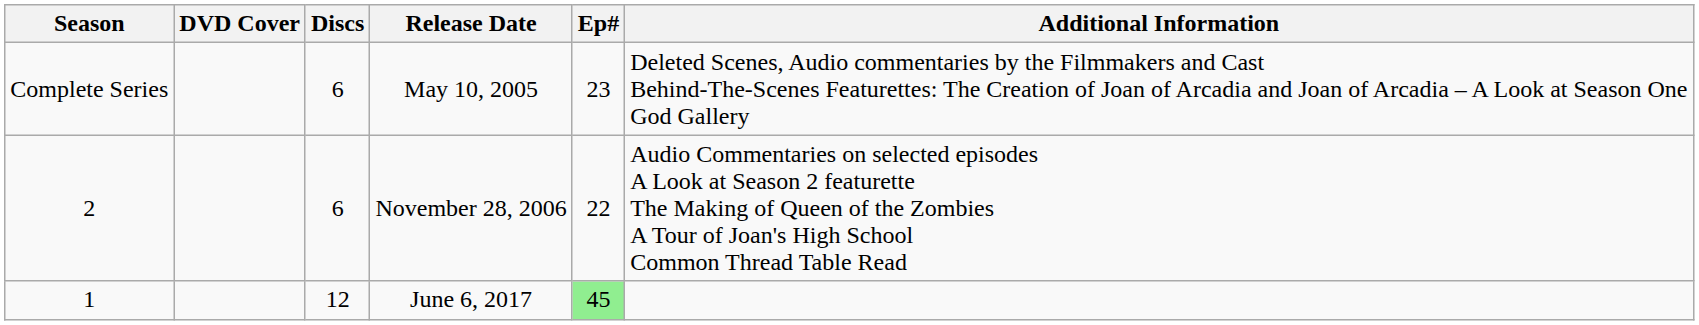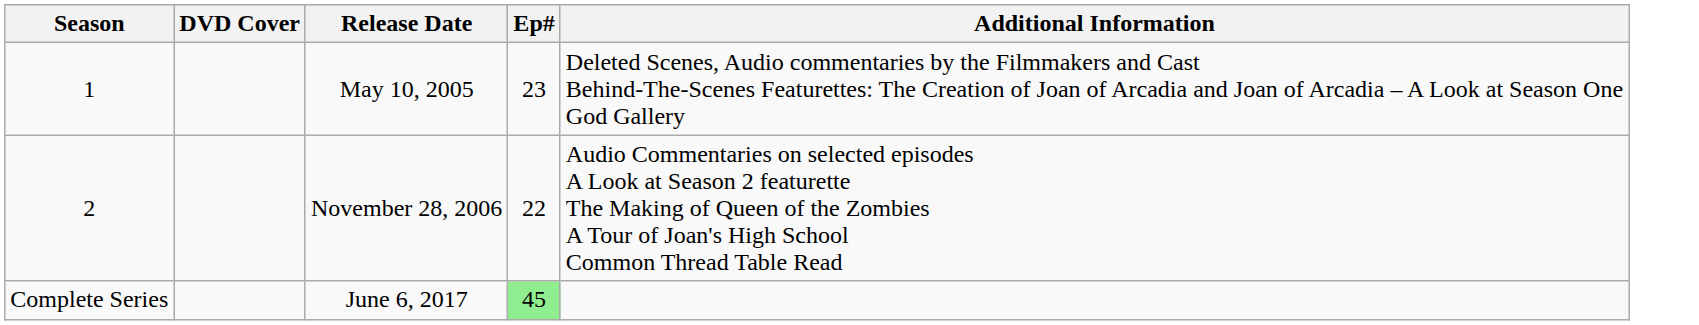- column: Discs | 6 | 6 | 12
May 10, 2005 | Season: Complete Series -> 1
June 6, 2017 | Season: 1 -> Complete Series
